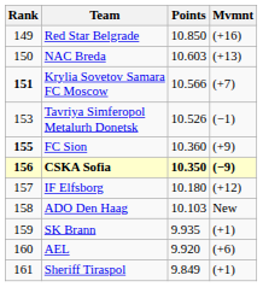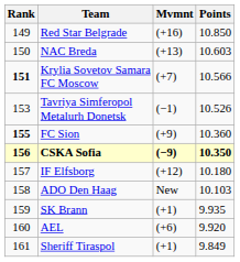columns swapped: Points <-> Mvmnt
